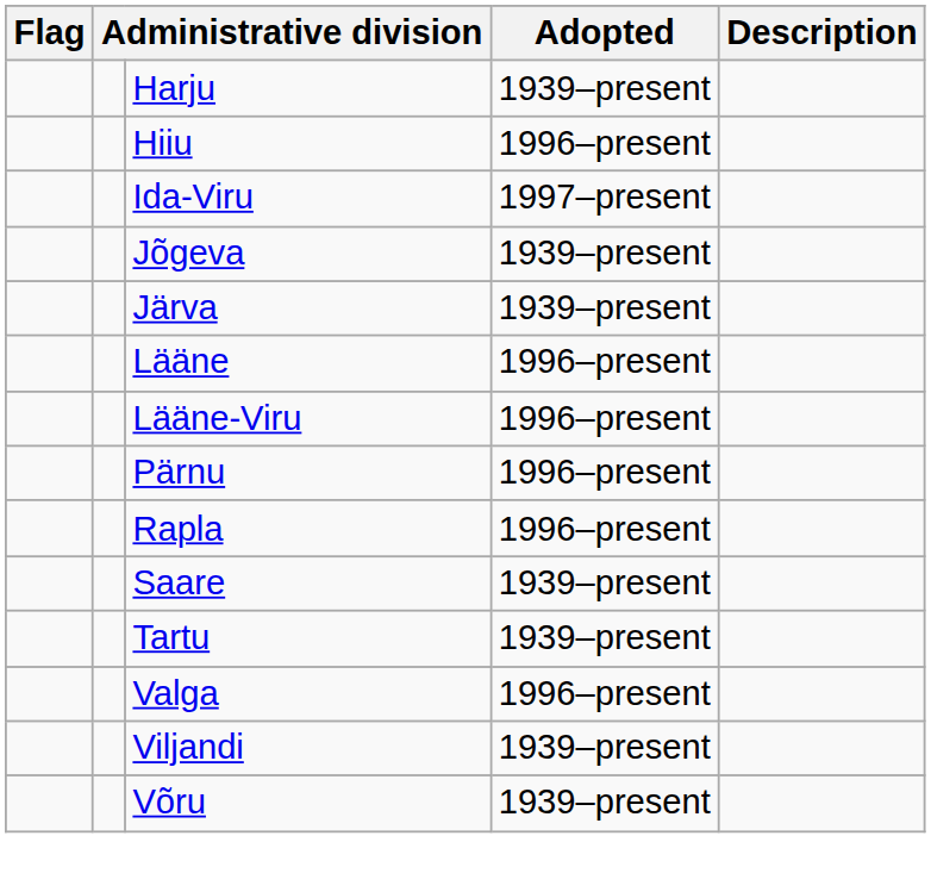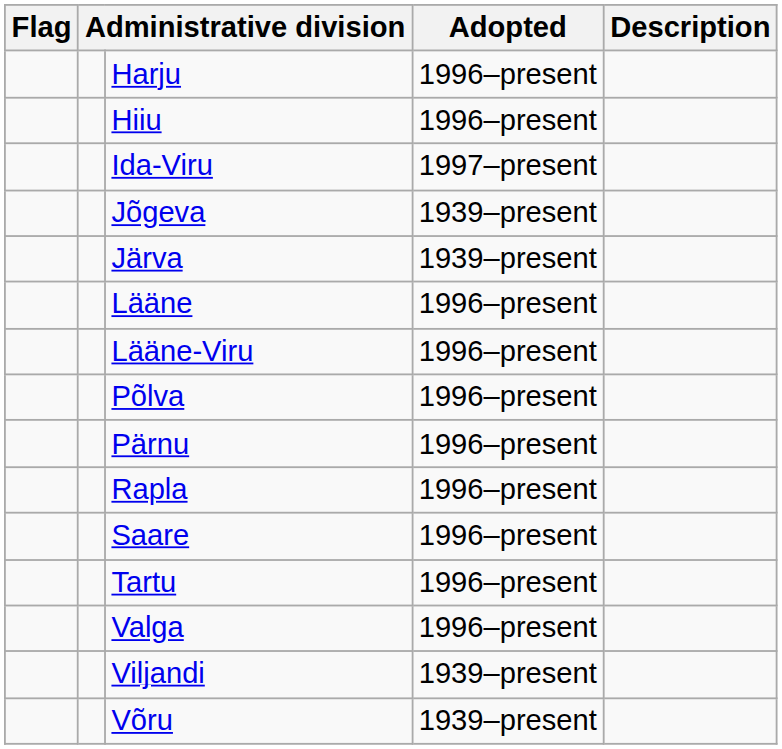Harju | Adopted: 1939–present -> 1996–present
+ row: Põlva | 1996–present
Saare | Adopted: 1939–present -> 1996–present
Tartu | Adopted: 1939–present -> 1996–present
